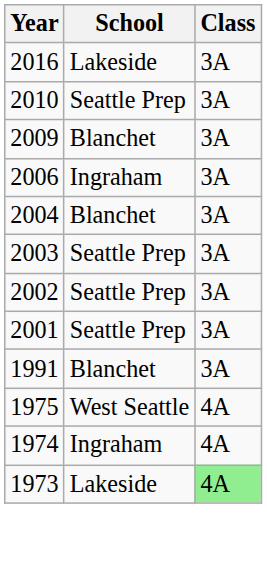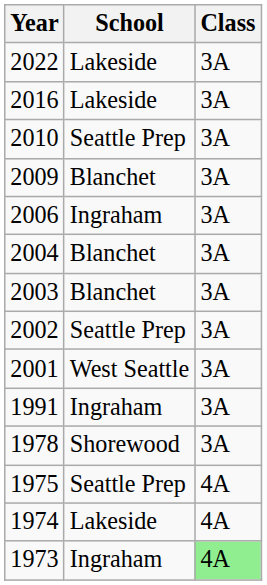+ row: 2022 | Lakeside | 3A
2003 | School: Seattle Prep -> Blanchet
2001 | School: Seattle Prep -> West Seattle
1991 | School: Blanchet -> Ingraham
+ row: 1978 | Shorewood | 3A
1975 | School: West Seattle -> Seattle Prep
1974 | School: Ingraham -> Lakeside
1973 | School: Lakeside -> Ingraham
